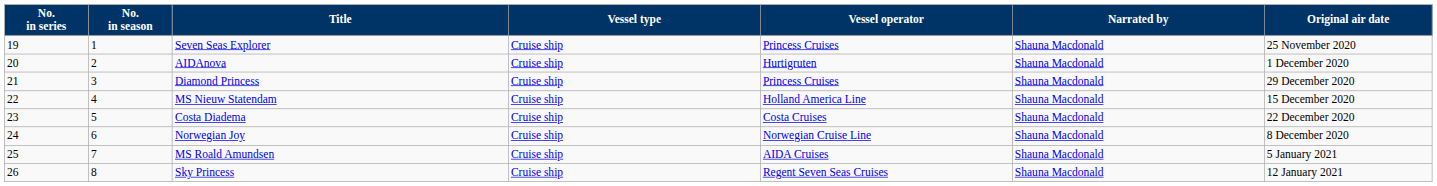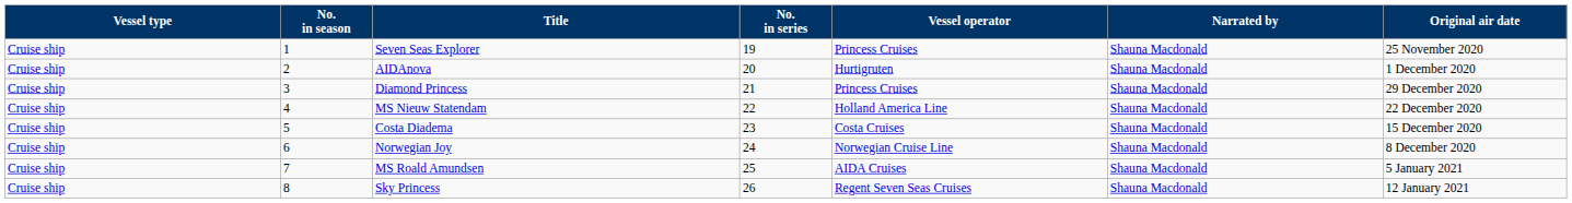columns swapped: No. in series <-> Vessel type
MS Nieuw Statendam | Original air date: 15 December 2020 -> 22 December 2020
Costa Diadema | Original air date: 22 December 2020 -> 15 December 2020
